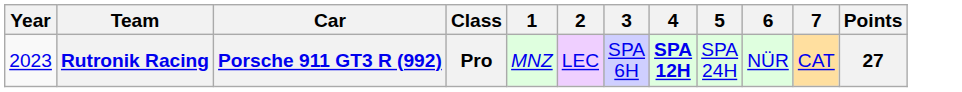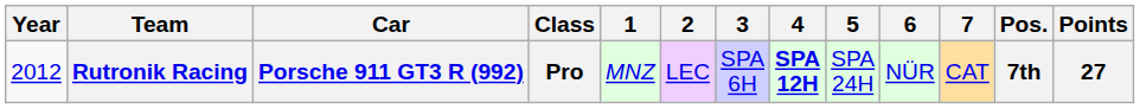+ column: Pos. | 7th
Rutronik Racing | Year: 2023 -> 2012
